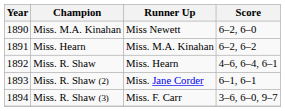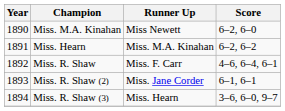Miss. R. Shaw | Runner Up: Miss. Hearn -> Miss. F. Carr
Miss. R. Shaw (3) | Runner Up: Miss. F. Carr -> Miss. Hearn
